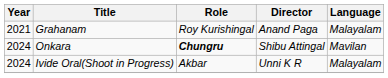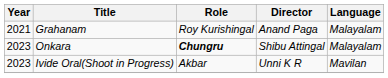Onkara | Year: 2024 -> 2023
Onkara | Language: Mavilan -> Malayalam
Ivide Oral(Shoot in Progress) | Year: 2024 -> 2023
Ivide Oral(Shoot in Progress) | Language: Malayalam -> Mavilan
